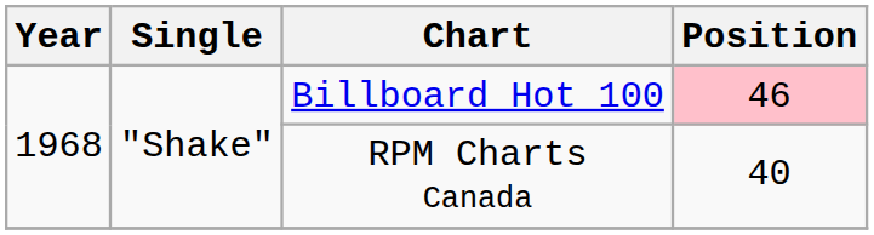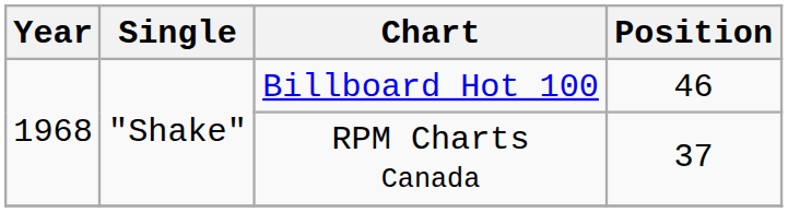Billboard Hot 100 | Position: pink background -> no background
RPM Charts Canada | Position: 40 -> 37
